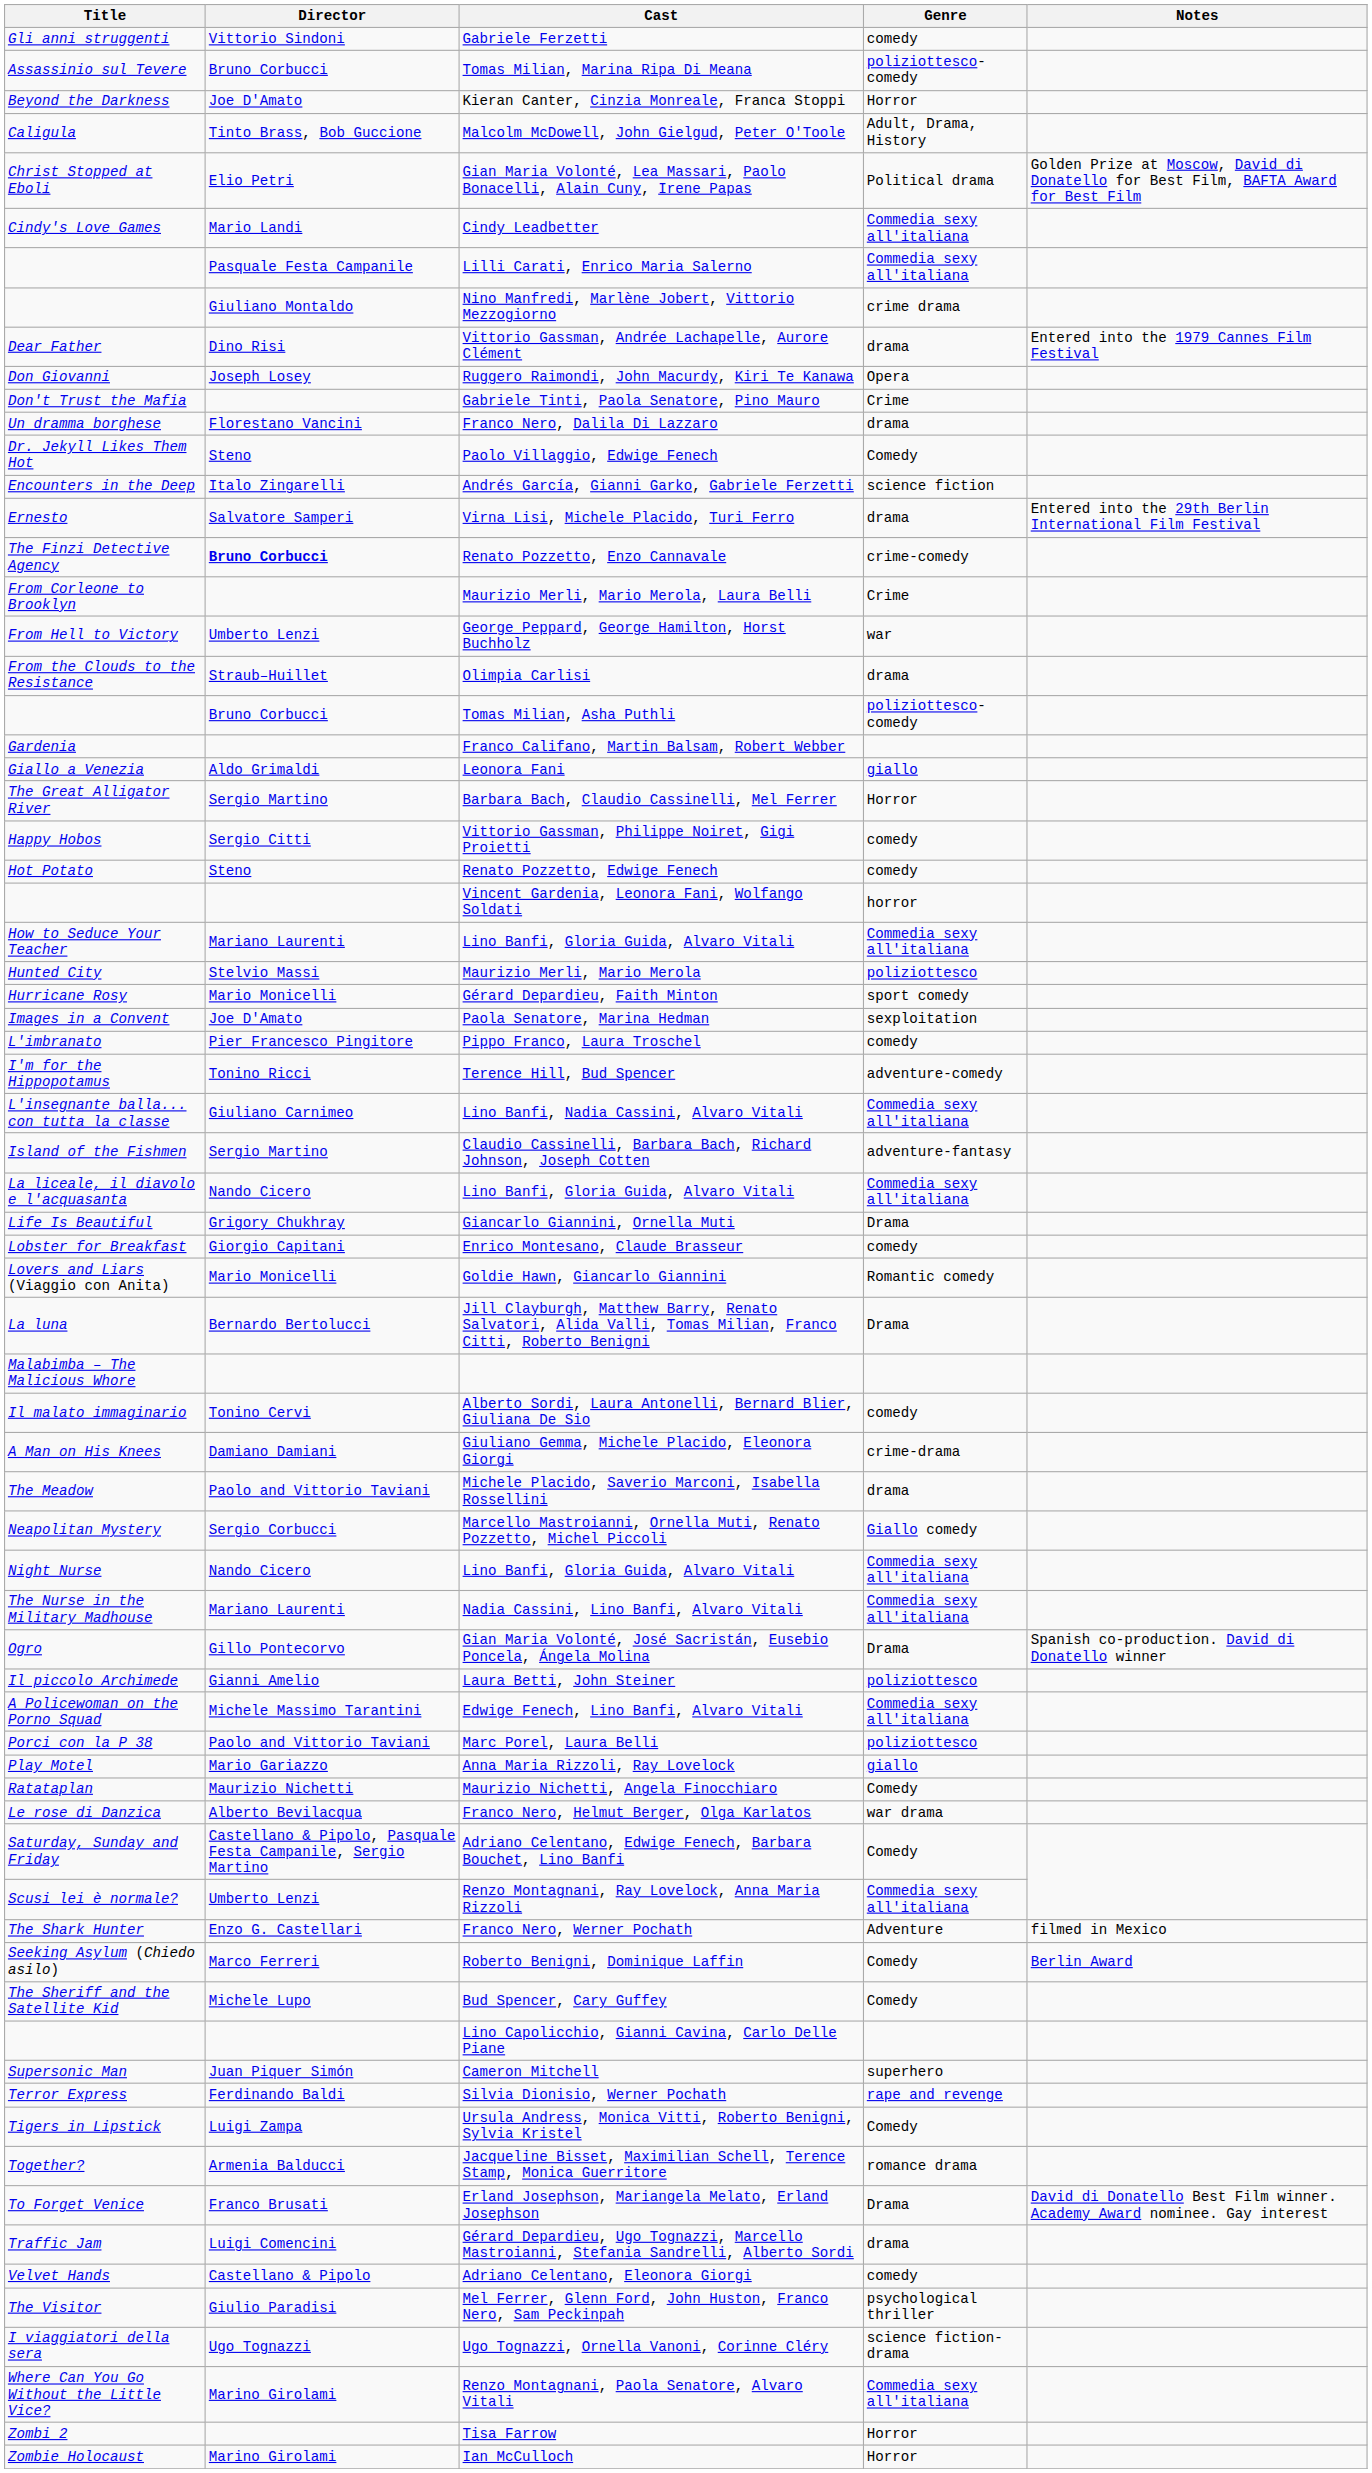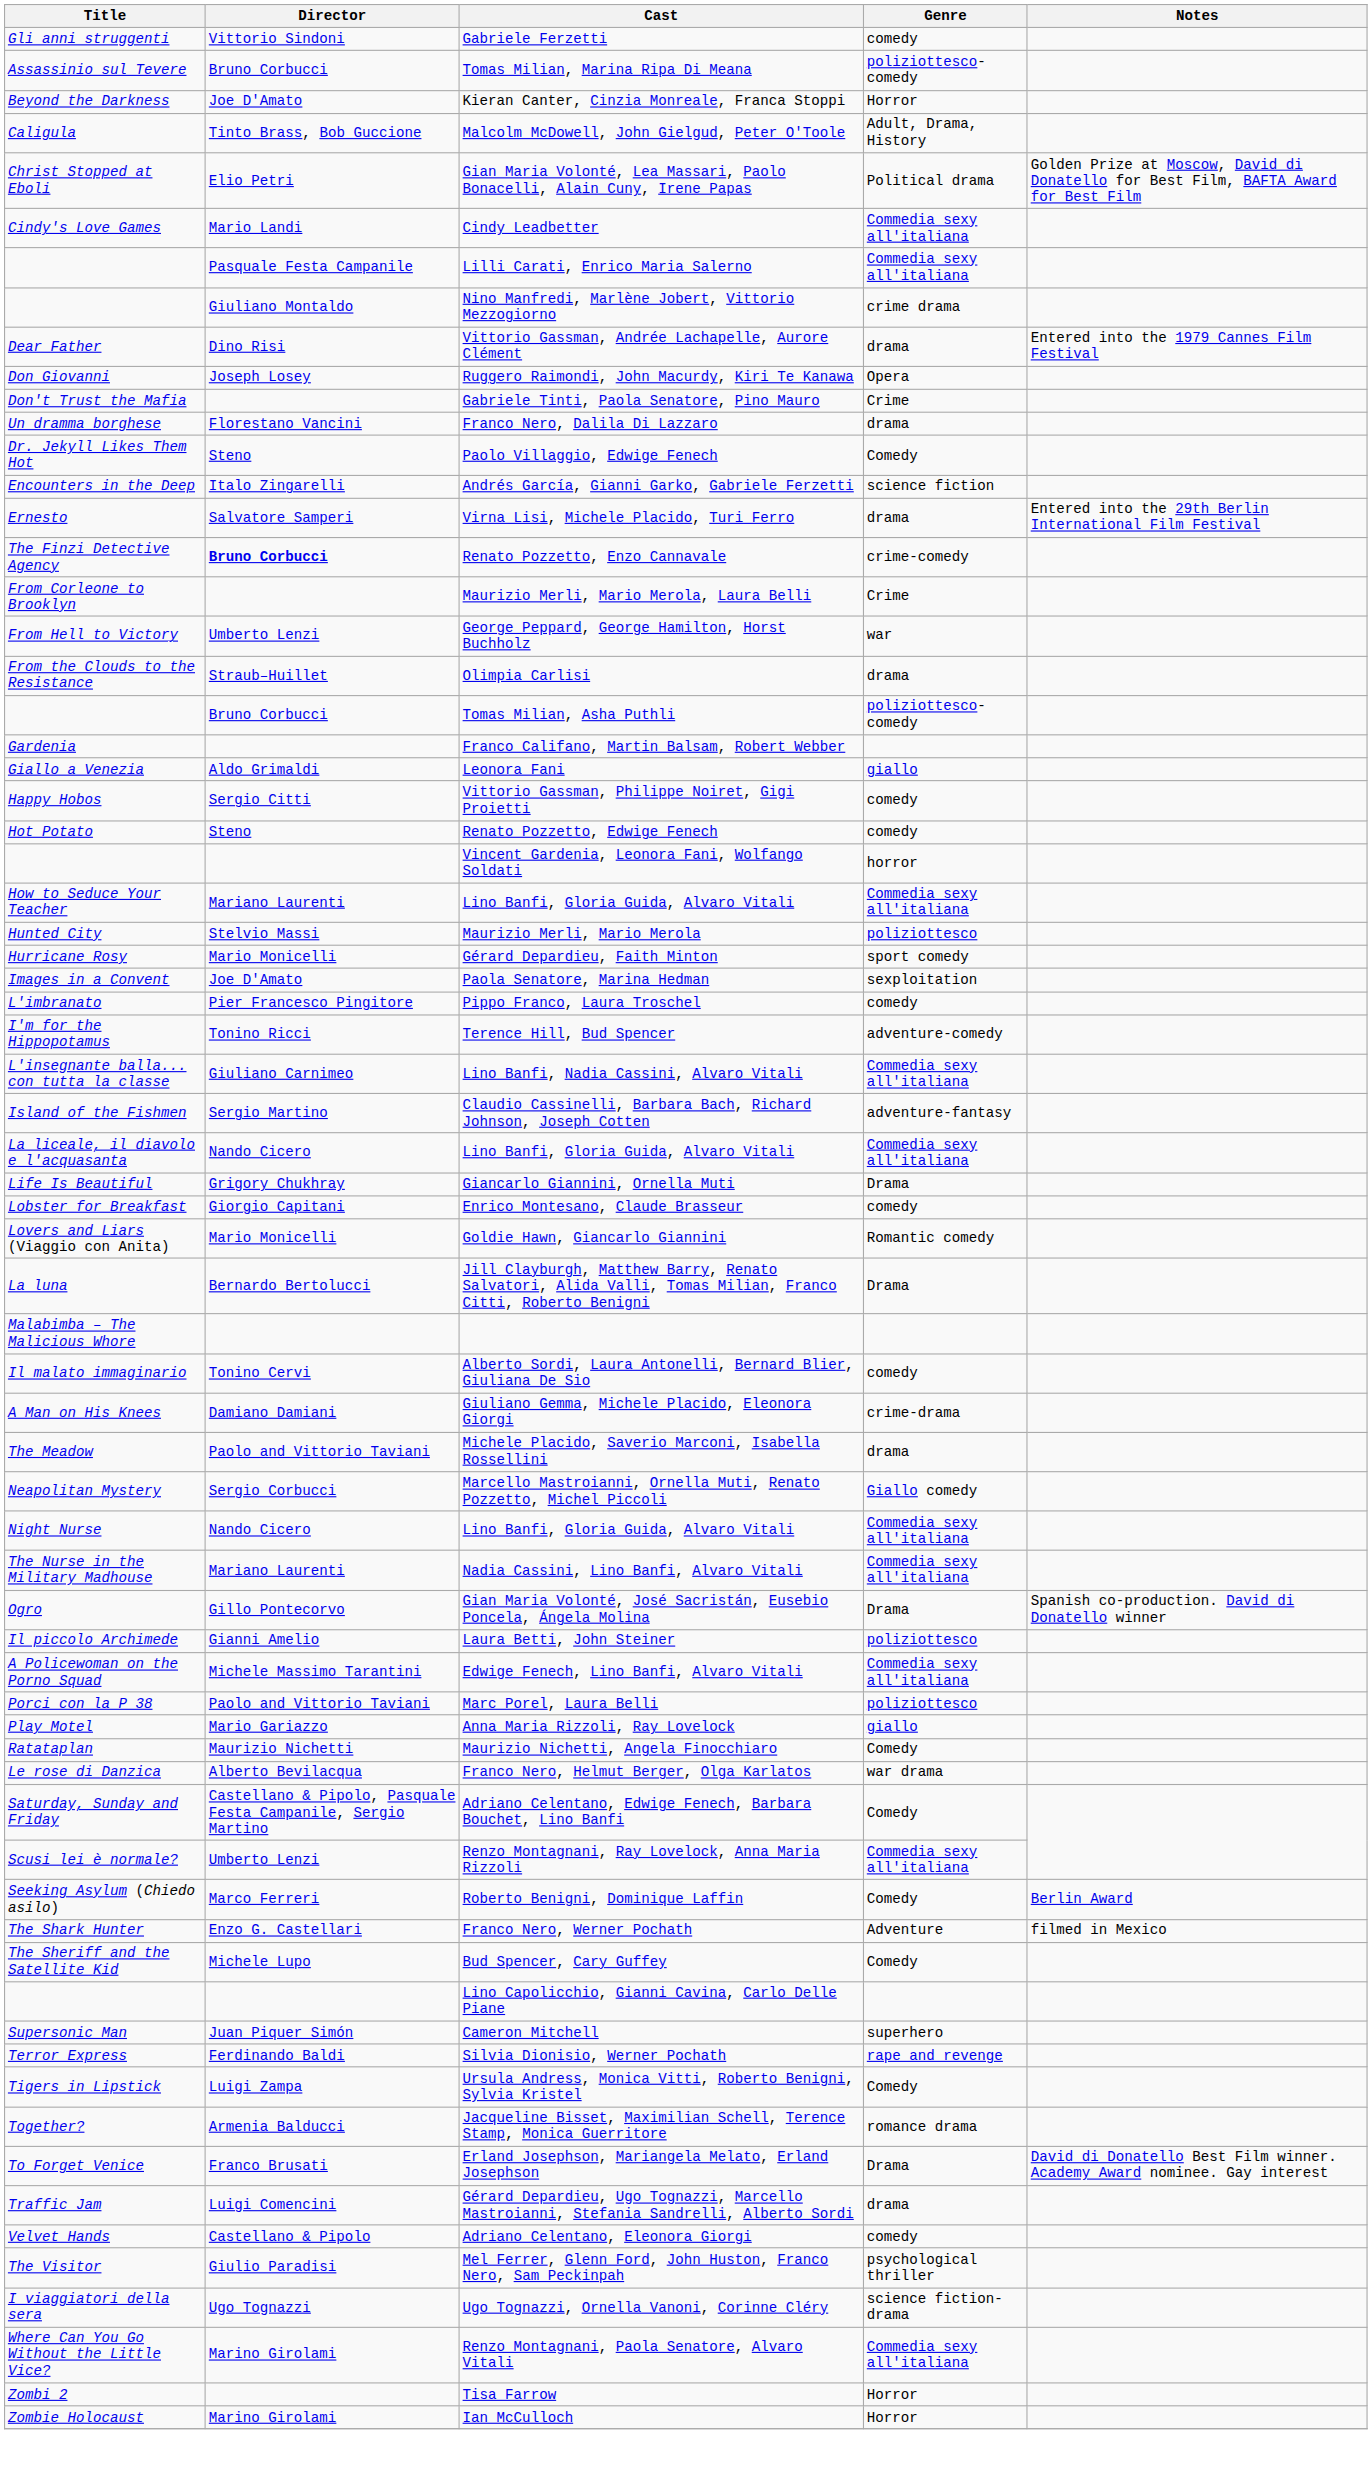- row: The Great Alligator River | Sergio Martino | Barbara Bach, Claudio Cassinelli, Mel Ferrer | Horror
rows swapped: Roberto Benigni, Dominique Laffin <-> Franco Nero, Werner Pochath
